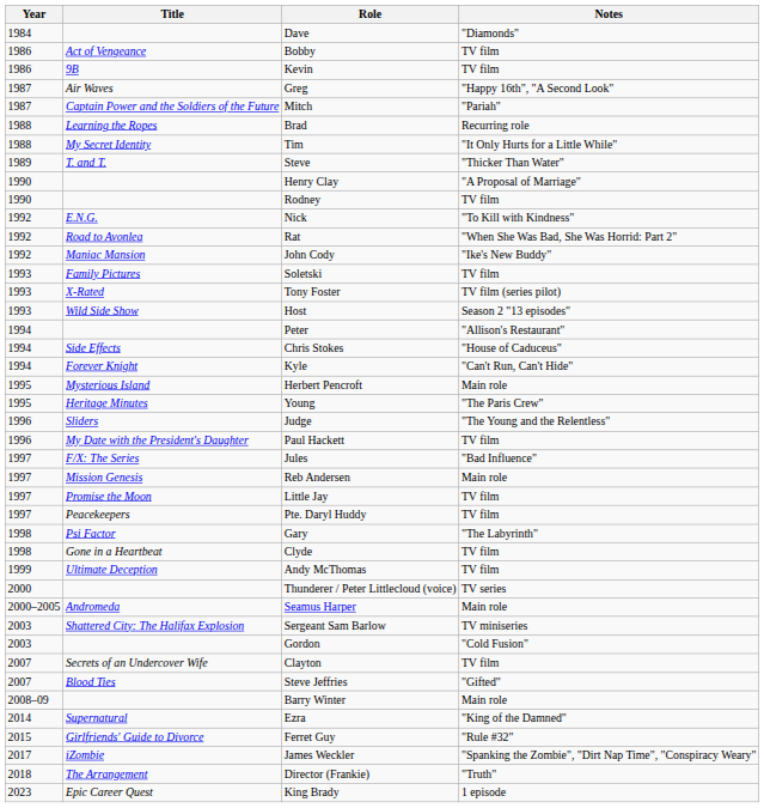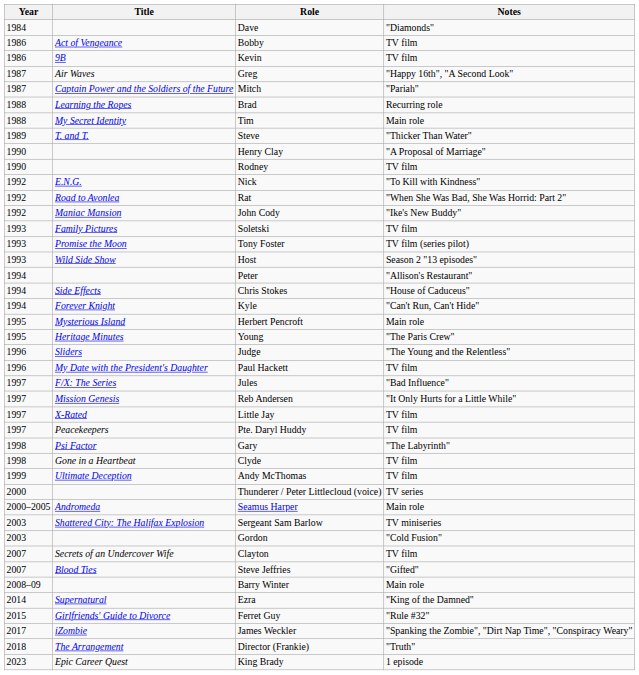Tim | Notes: "It Only Hurts for a Little While" -> Main role
Tony Foster | Title: X-Rated -> Promise the Moon
Reb Andersen | Notes: Main role -> "It Only Hurts for a Little While"
Little Jay | Title: Promise the Moon -> X-Rated
